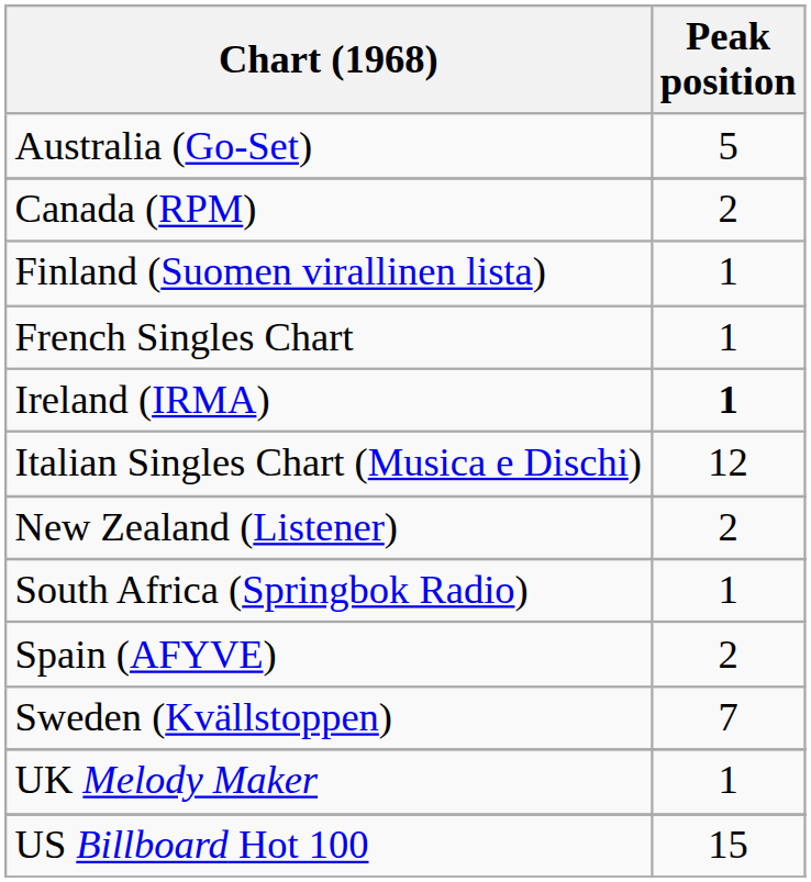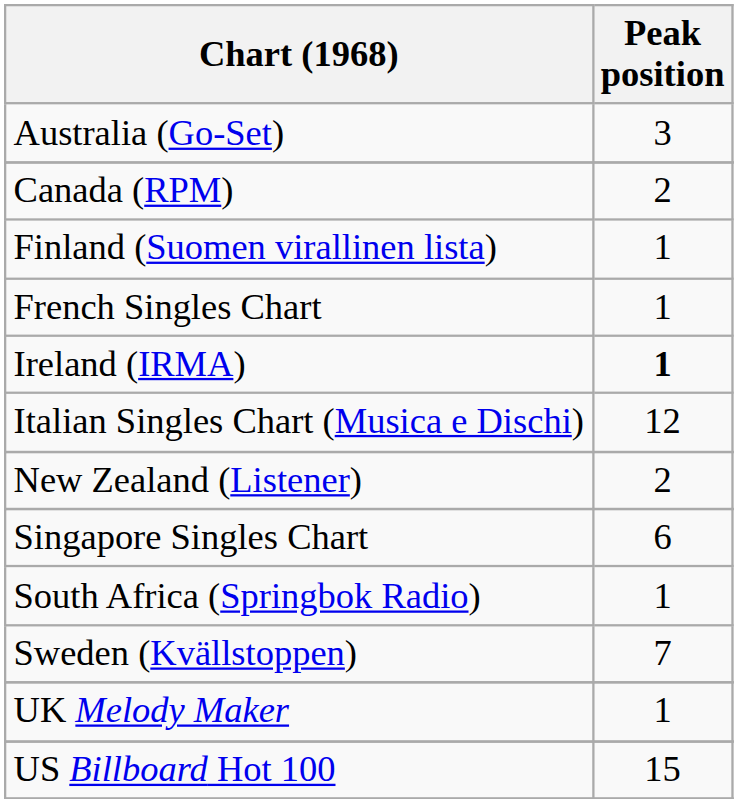Australia (Go-Set) | Peak position: 5 -> 3
+ row: Singapore Singles Chart | 6
- row: Spain (AFYVE) | 2
